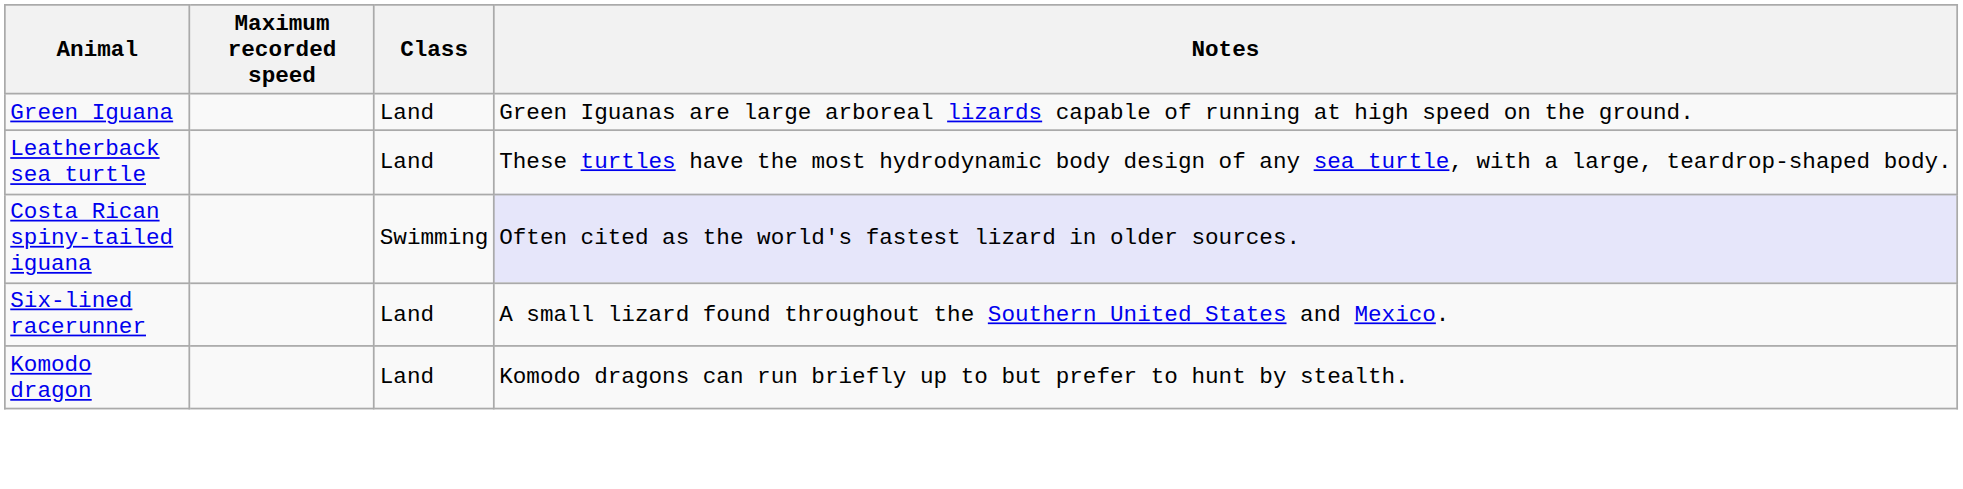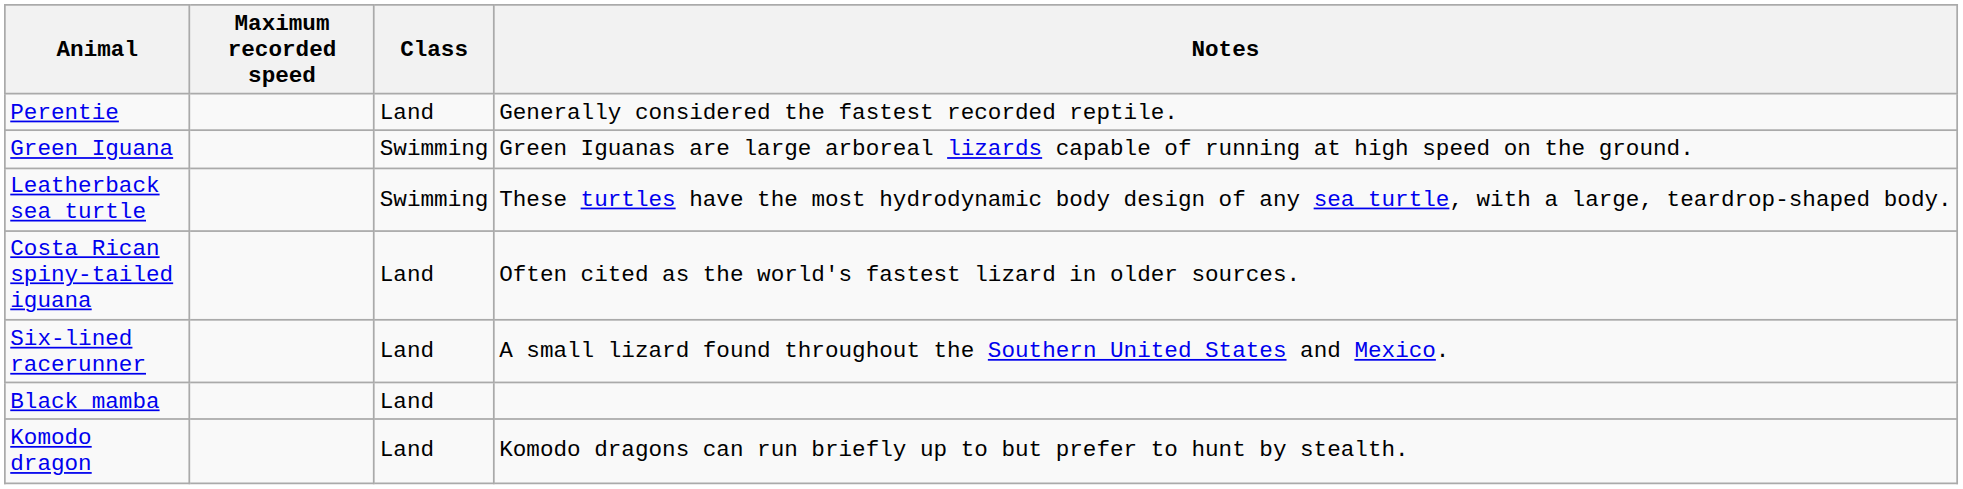+ row: Perentie | Land | Generally considered the fastest recorded reptile.
Green Iguana | Class: Land -> Swimming
Leatherback sea turtle | Class: Land -> Swimming
Costa Rican spiny-tailed iguana | Class: Swimming -> Land
Costa Rican spiny-tailed iguana | Notes: lavender background -> no background
+ row: Black mamba | Land
